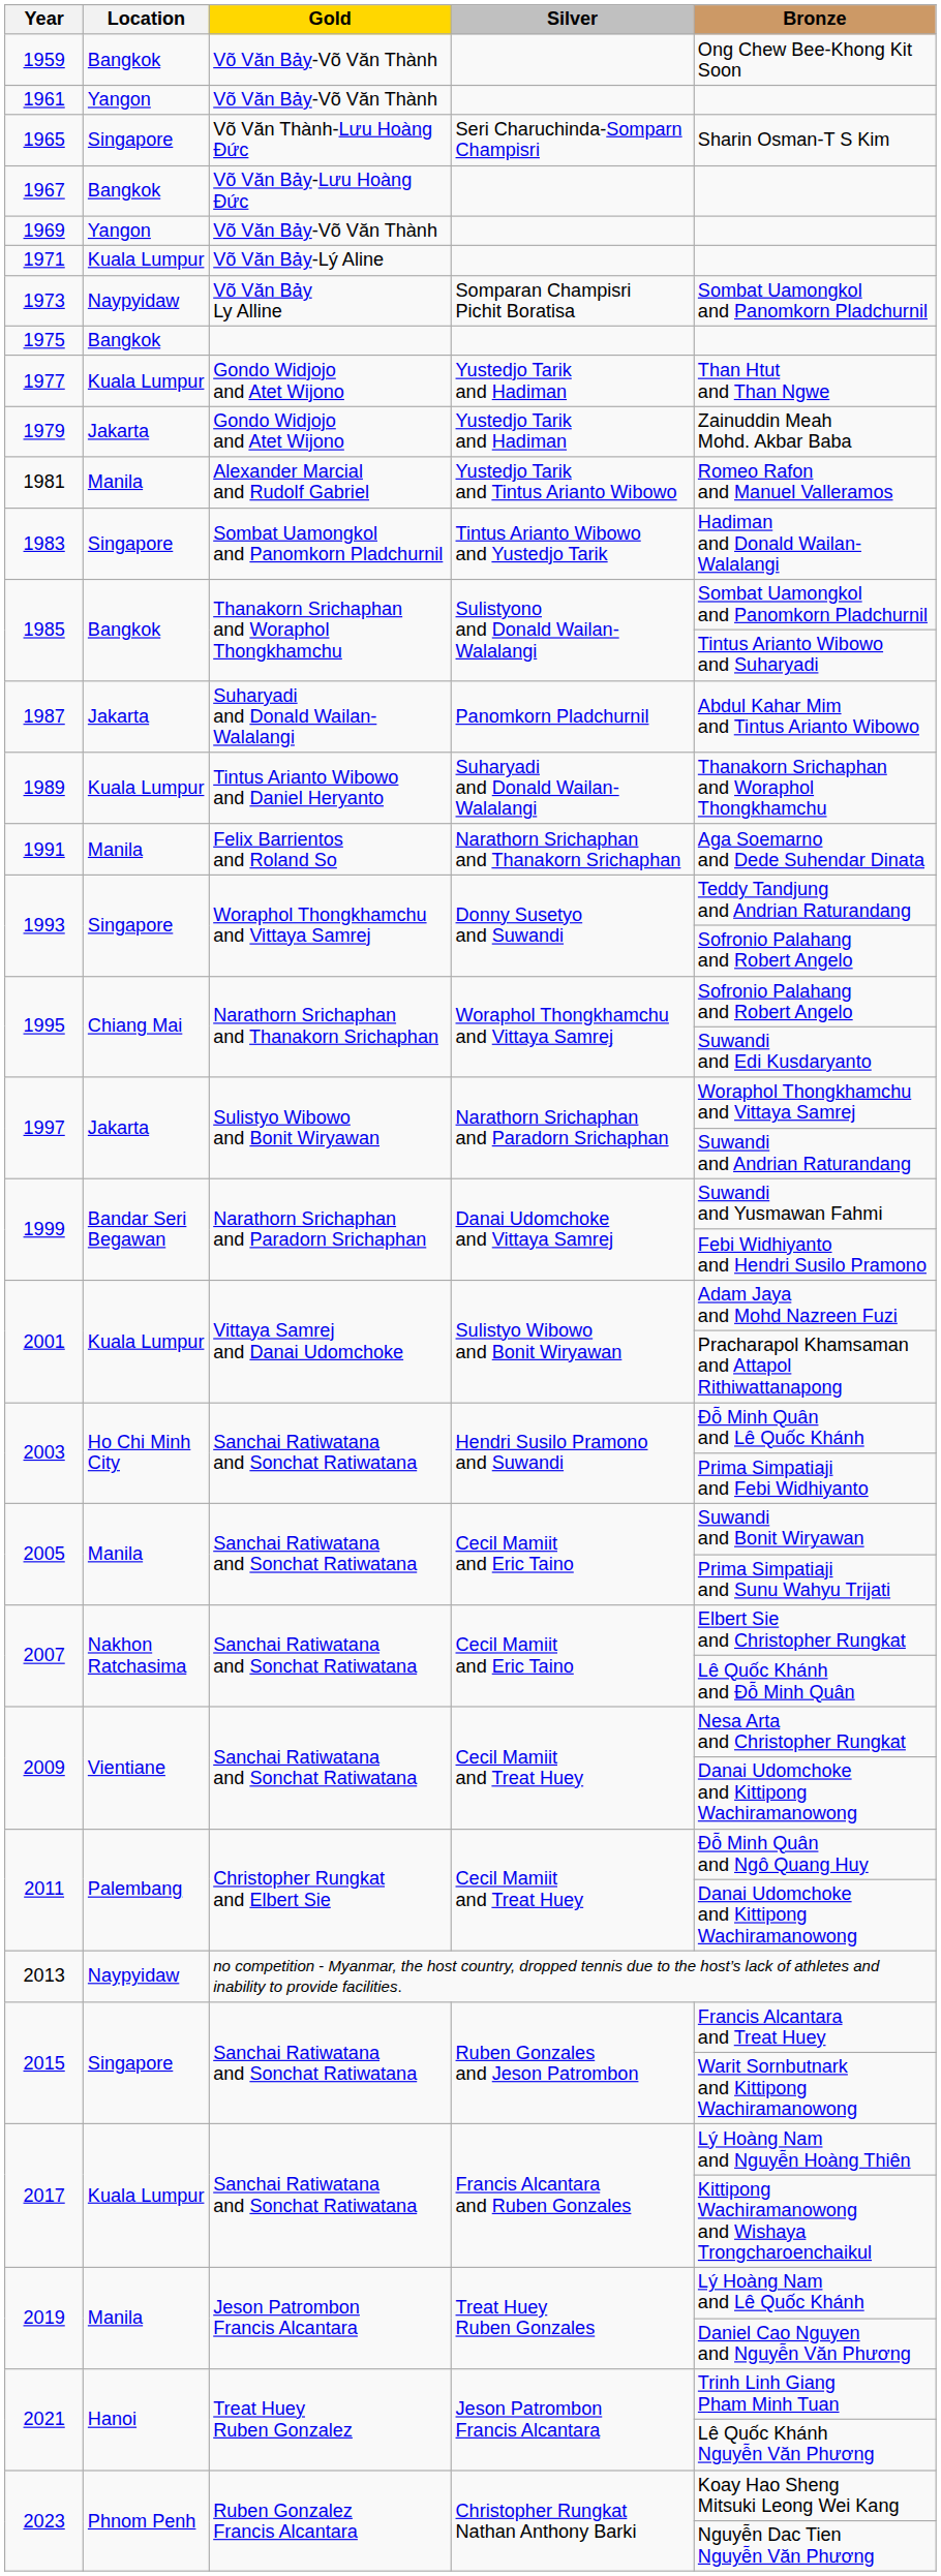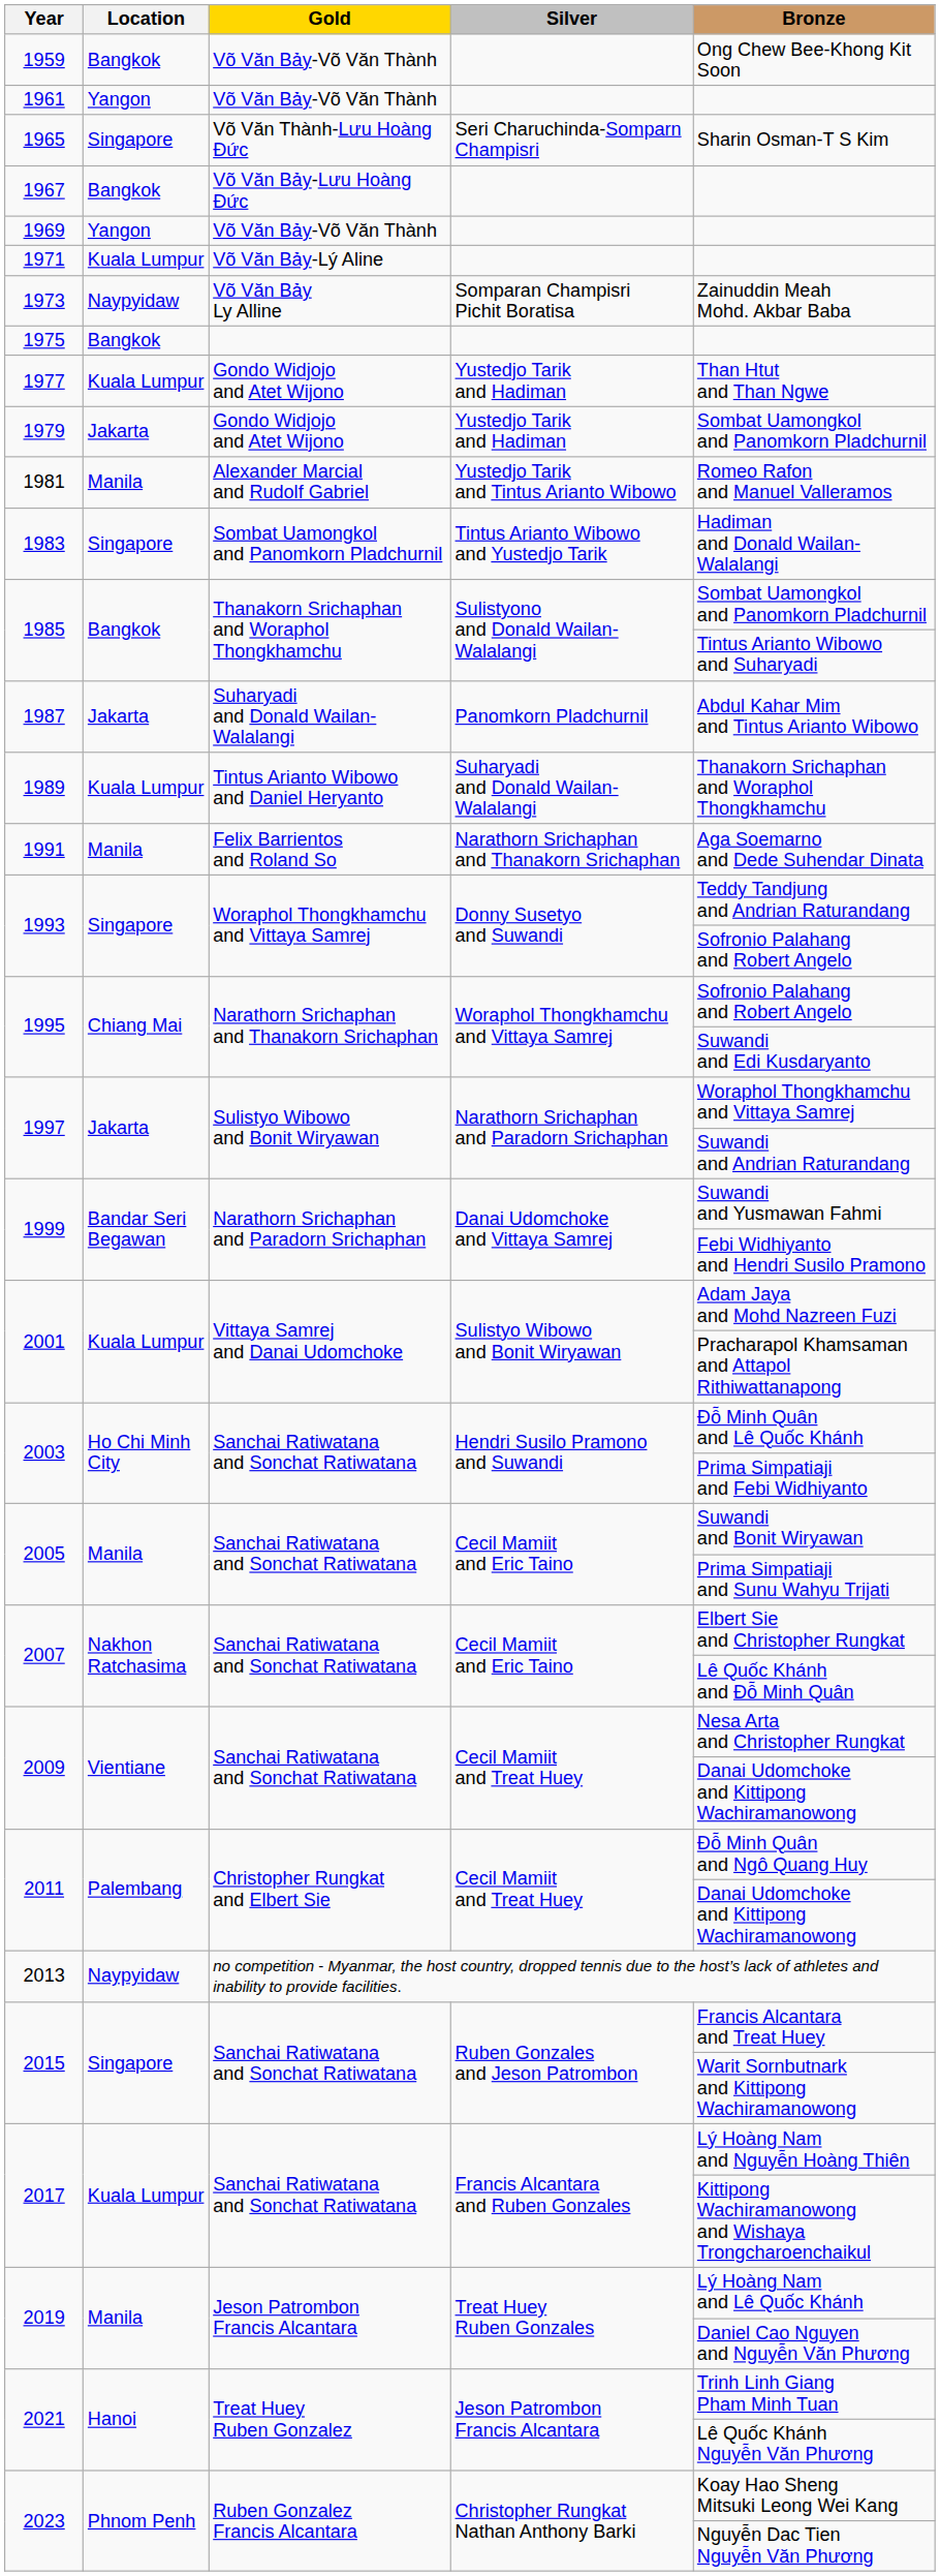1973 | Bronze: Sombat Uamongkol and Panomkorn Pladchurnil -> Zainuddin Meah Mohd. Akbar Baba
1979 | Bronze: Zainuddin Meah Mohd. Akbar Baba -> Sombat Uamongkol and Panomkorn Pladchurnil
